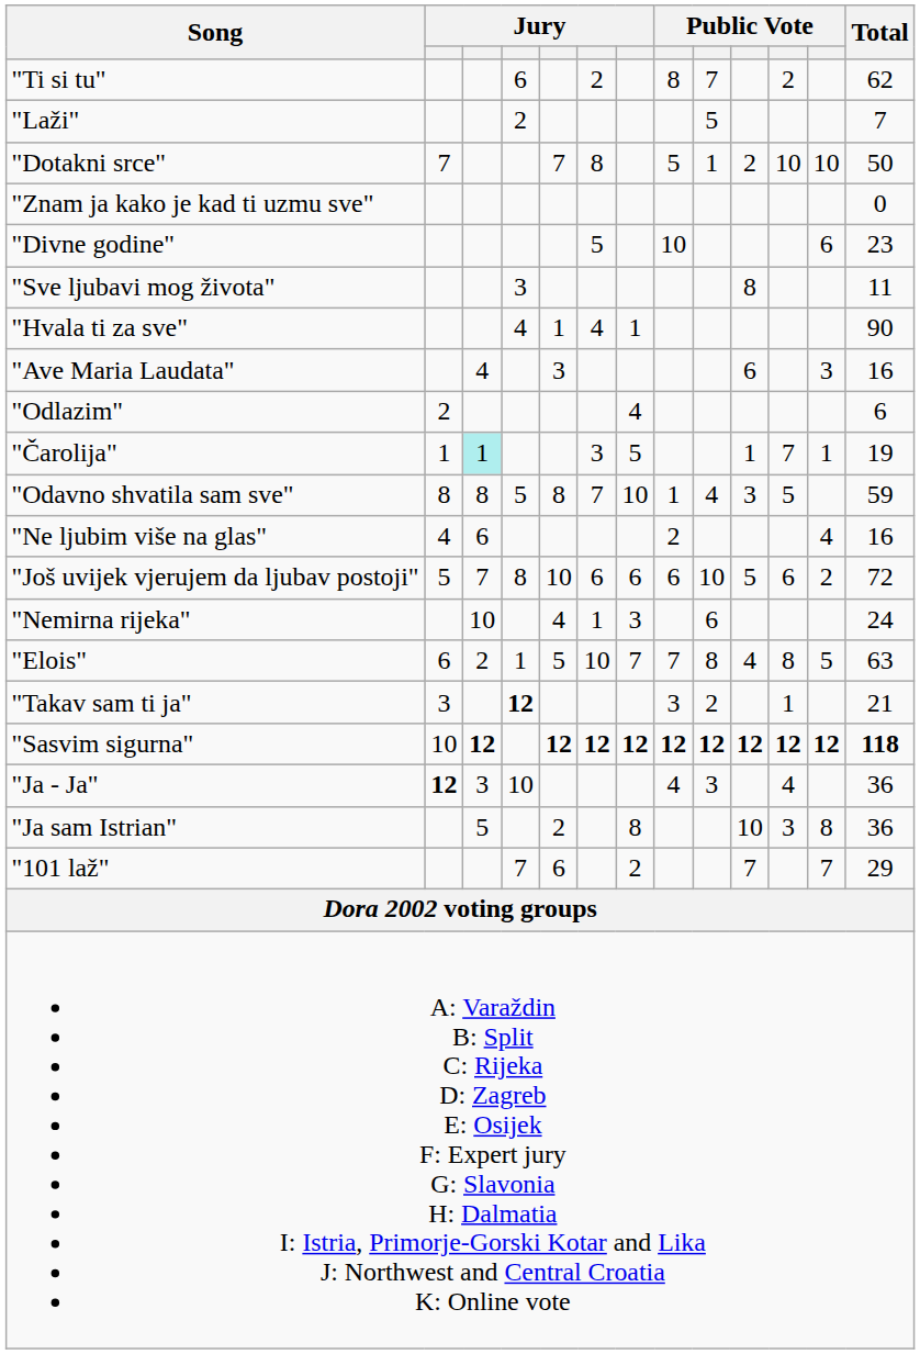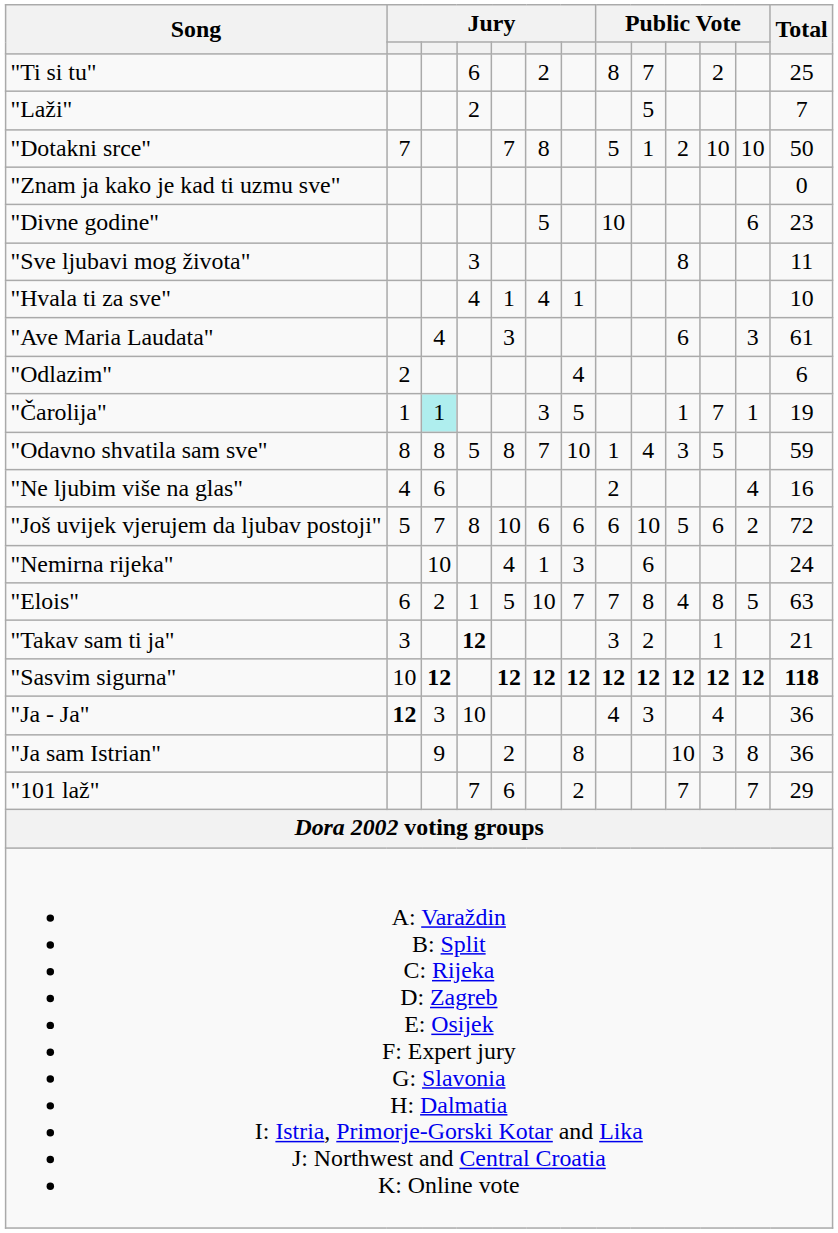"Ti si tu" | Total: 62 -> 25
"Hvala ti za sve" | Total: 90 -> 10
"Ave Maria Laudata" | Total: 16 -> 61
"Ja sam Istrian" | column 3: 5 -> 9
